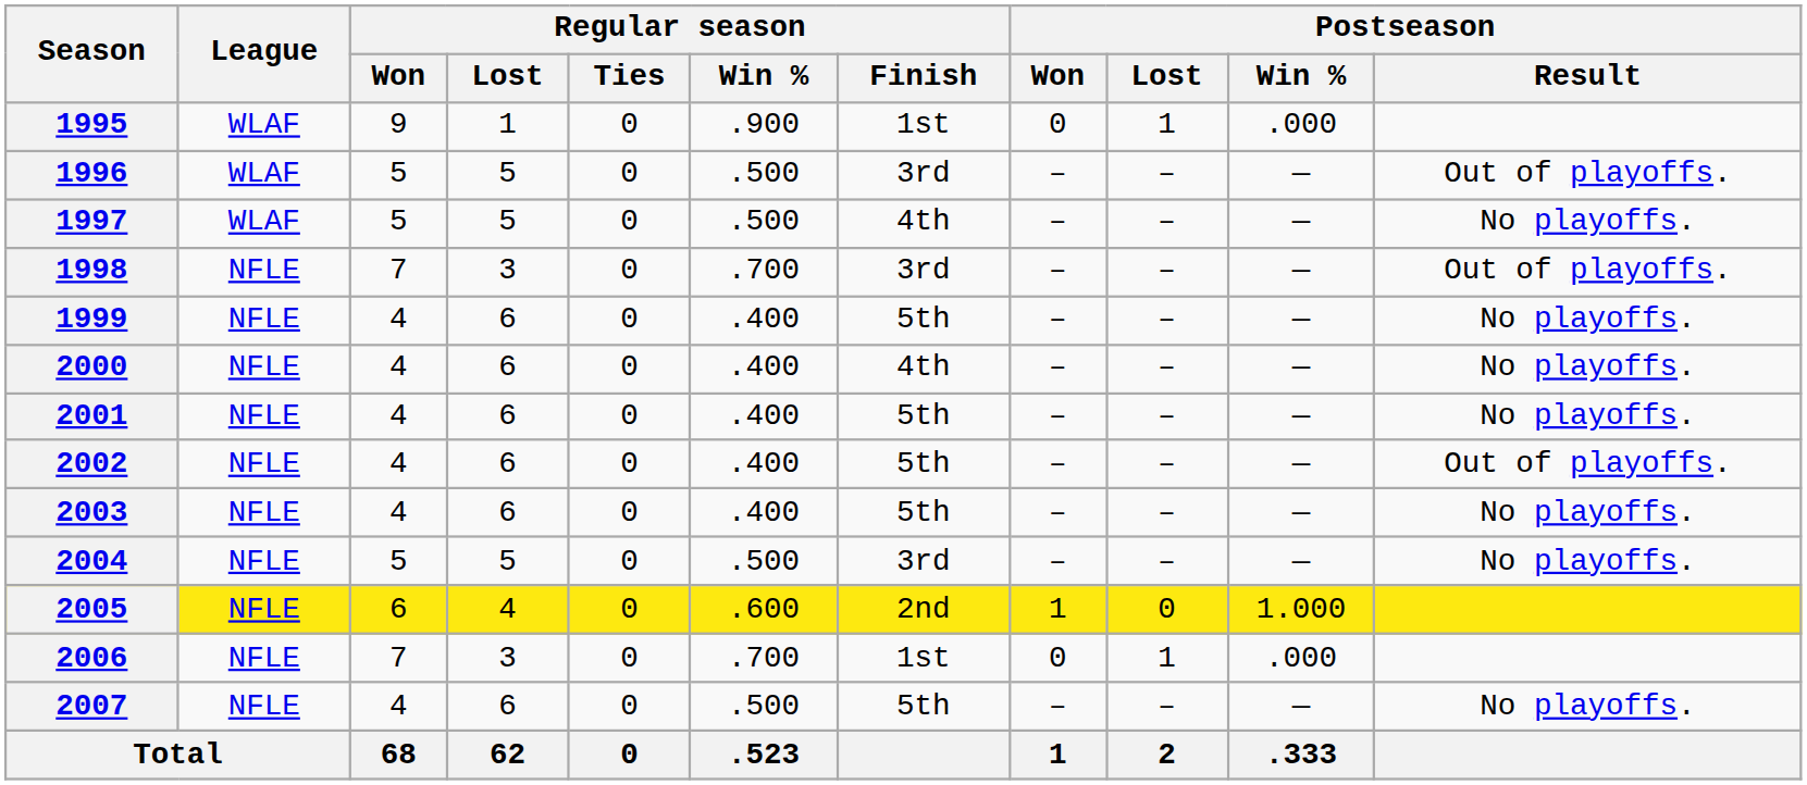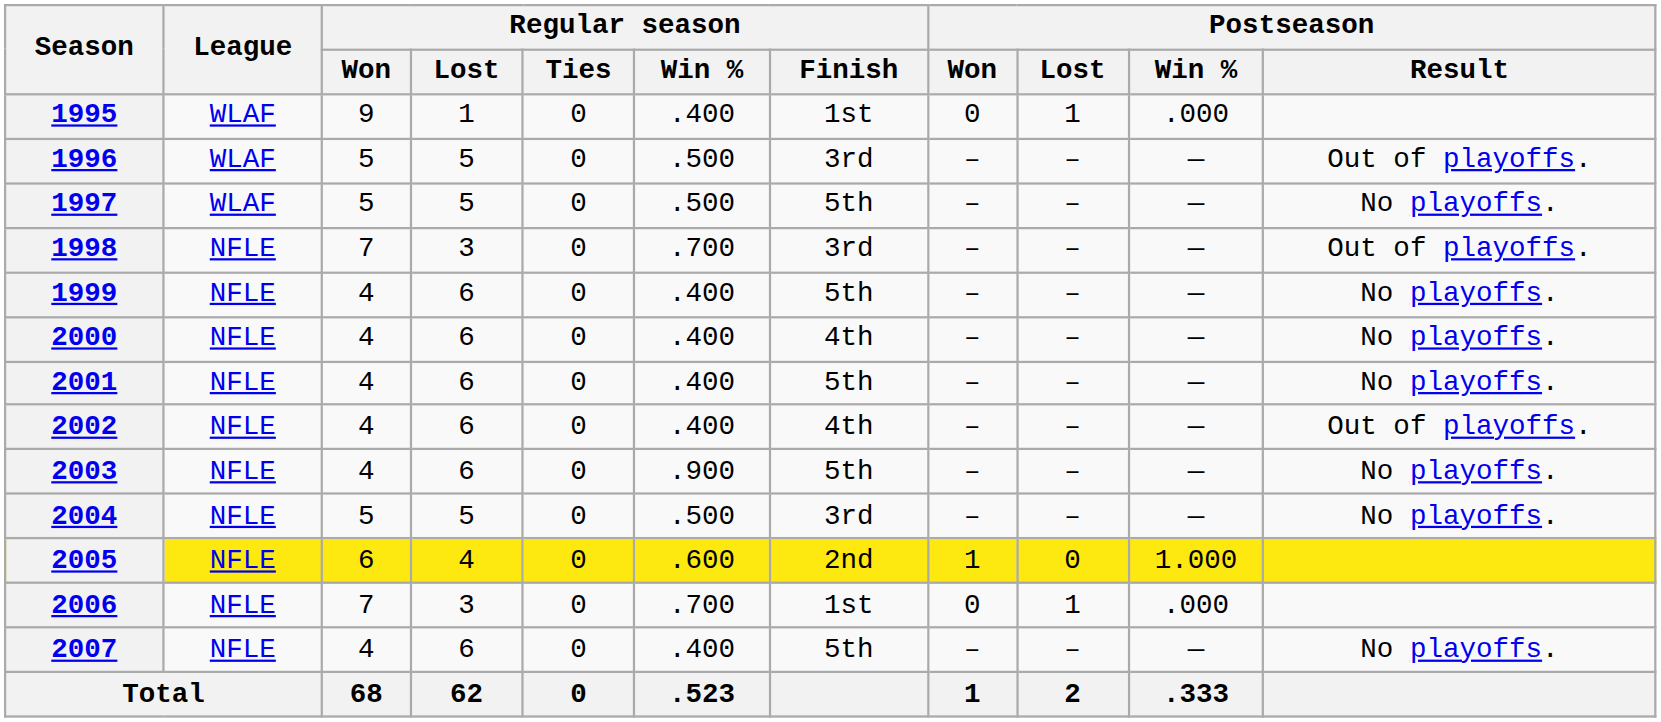1995 | Regular season / Win %: .900 -> .400
1997 | Regular season / Finish: 4th -> 5th
2002 | Regular season / Finish: 5th -> 4th
2003 | Regular season / Win %: .400 -> .900
2007 | Regular season / Win %: .500 -> .400
